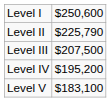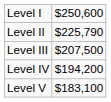Level IV | column 2: $195,200 -> $194,200
